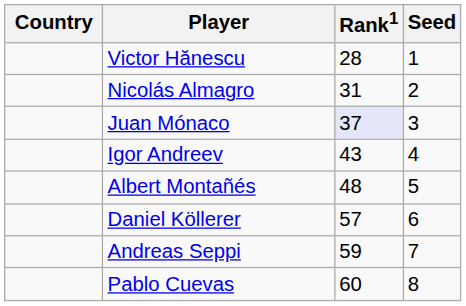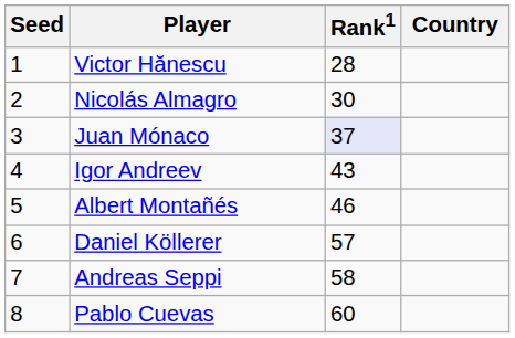columns swapped: Country <-> Seed
Nicolás Almagro | Rank1: 31 -> 30
Albert Montañés | Rank1: 48 -> 46
Andreas Seppi | Rank1: 59 -> 58
